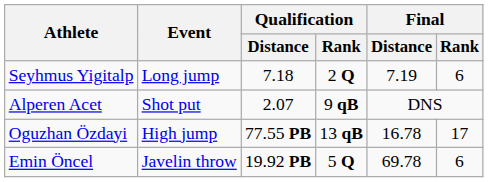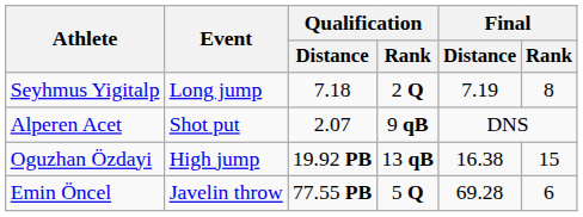Seyhmus Yigitalp | Final / Rank: 6 -> 8
Oguzhan Özdayi | Qualification / Distance: 77.55 PB -> 19.92 PB
Oguzhan Özdayi | Final / Distance: 16.78 -> 16.38
Oguzhan Özdayi | Final / Rank: 17 -> 15
Emin Öncel | Qualification / Distance: 19.92 PB -> 77.55 PB
Emin Öncel | Final / Distance: 69.78 -> 69.28
